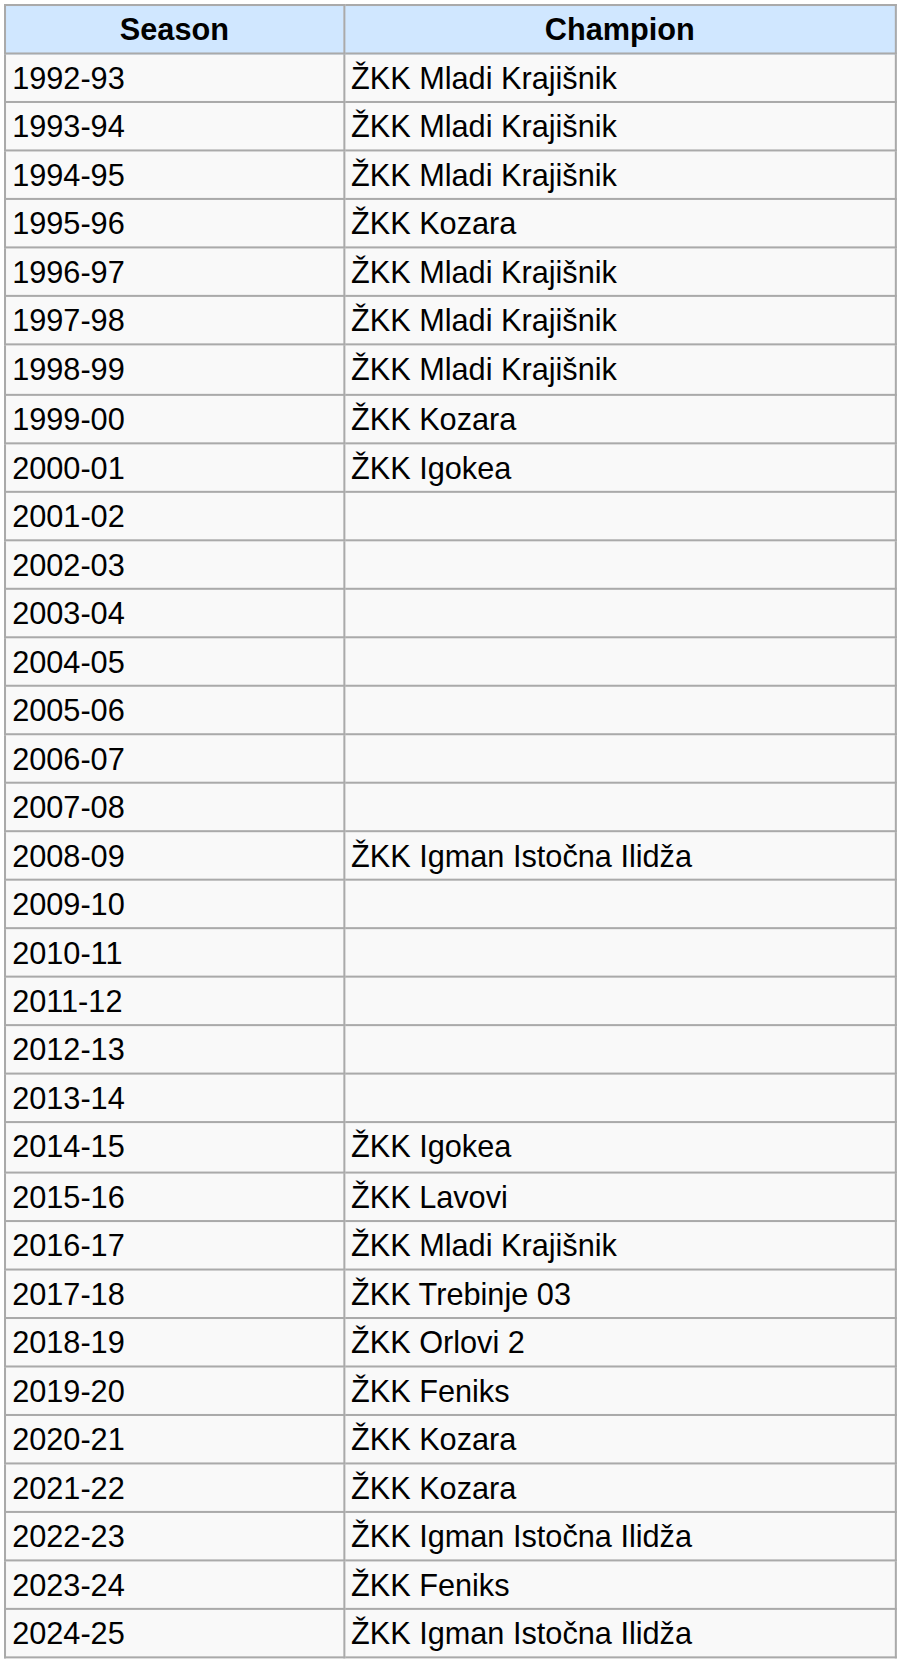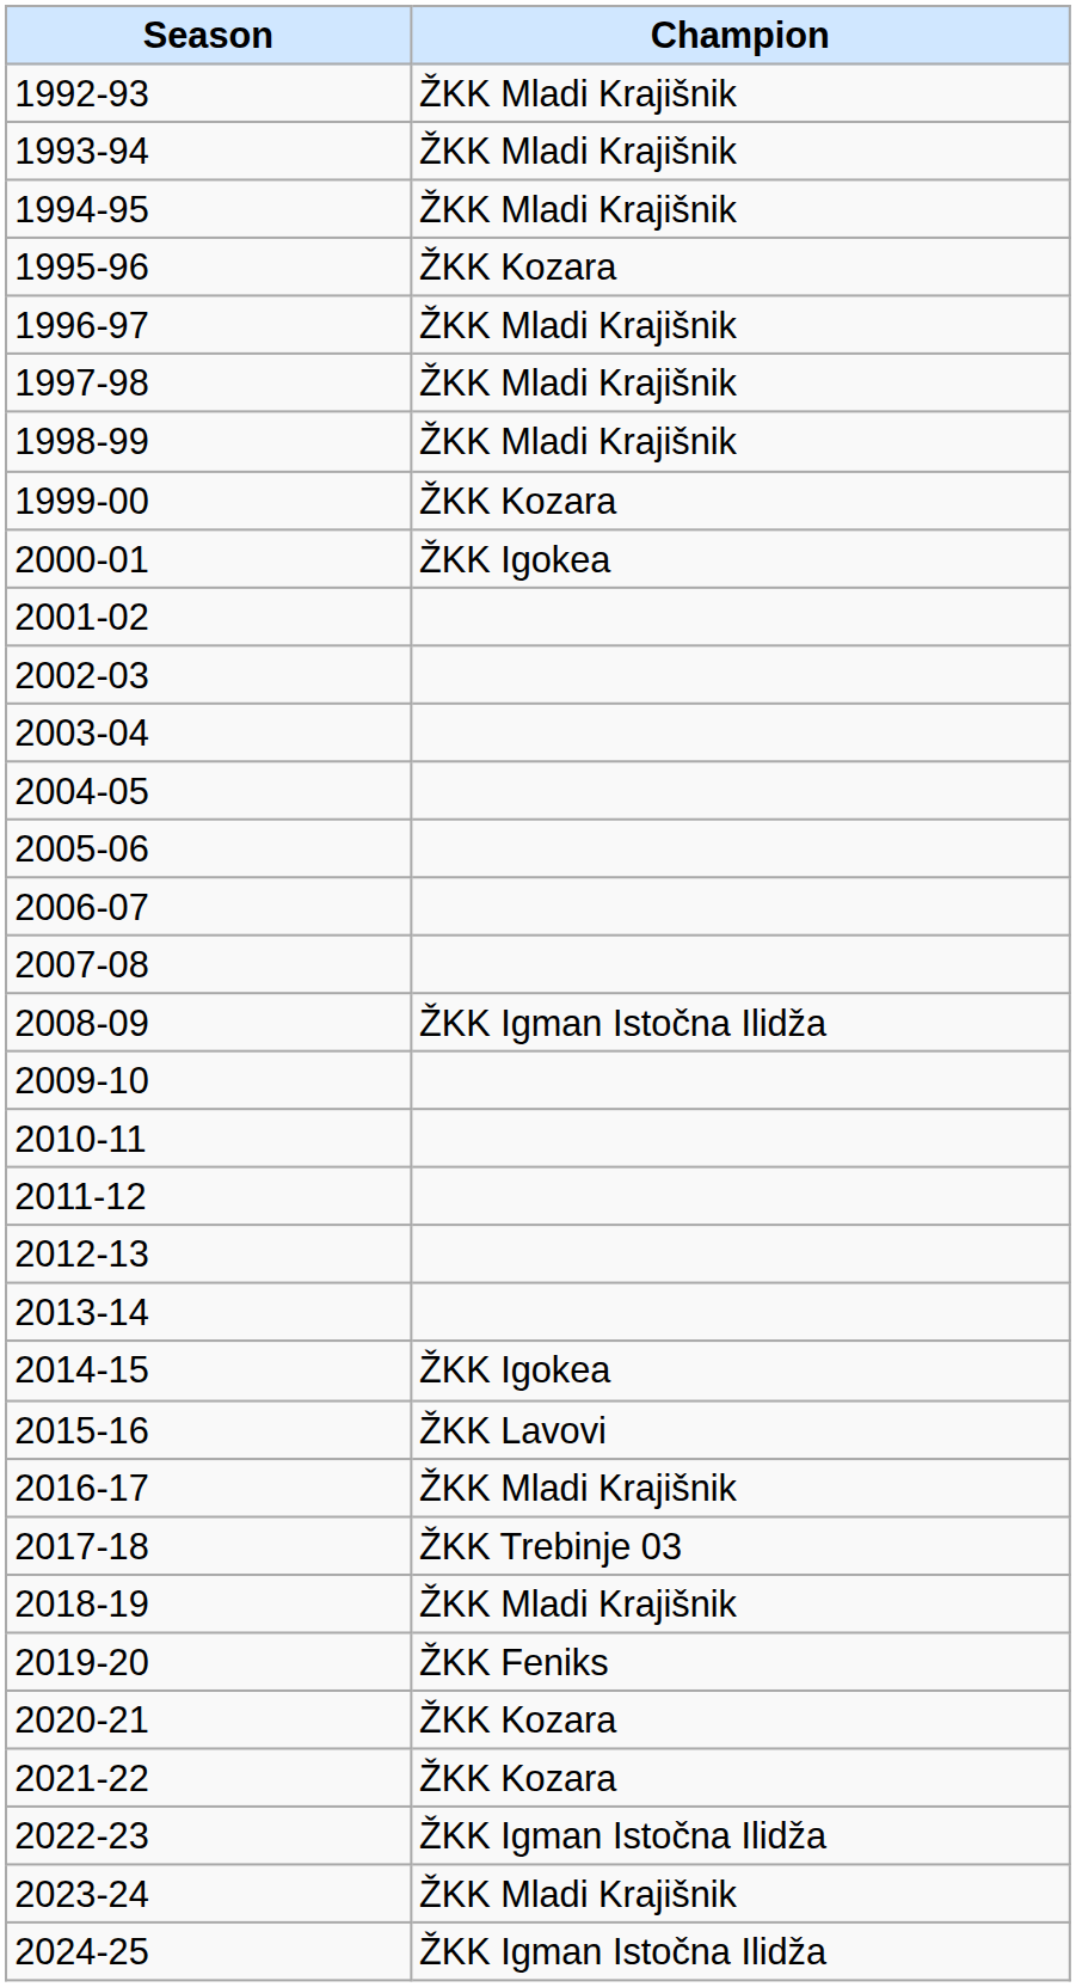2018-19 | Champion: ŽKK Orlovi 2 -> ŽKK Mladi Krajišnik
2023-24 | Champion: ŽKK Feniks -> ŽKK Mladi Krajišnik
